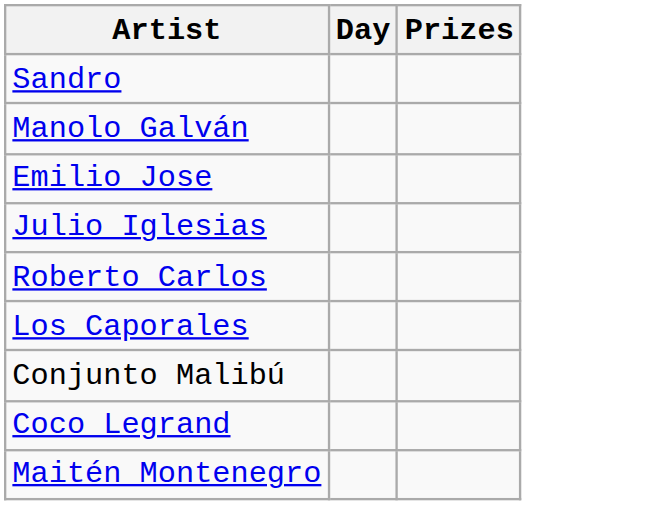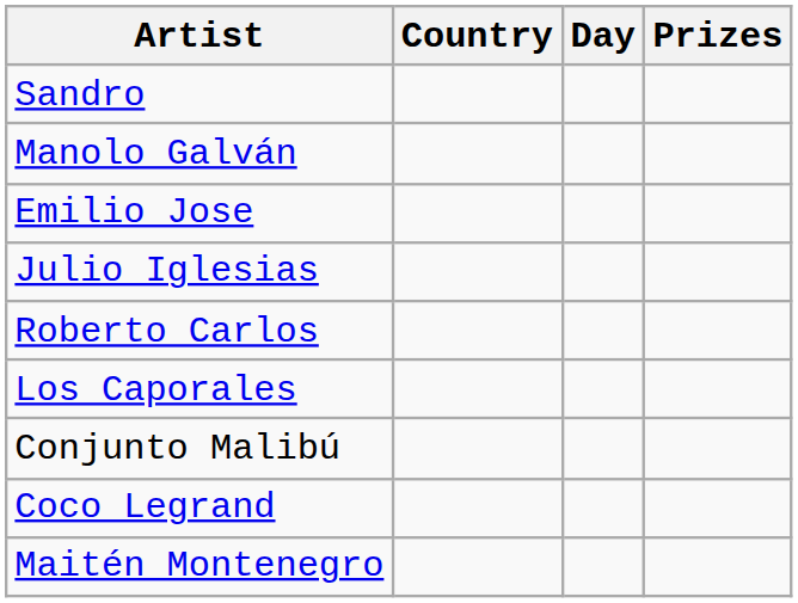+ column: Country
